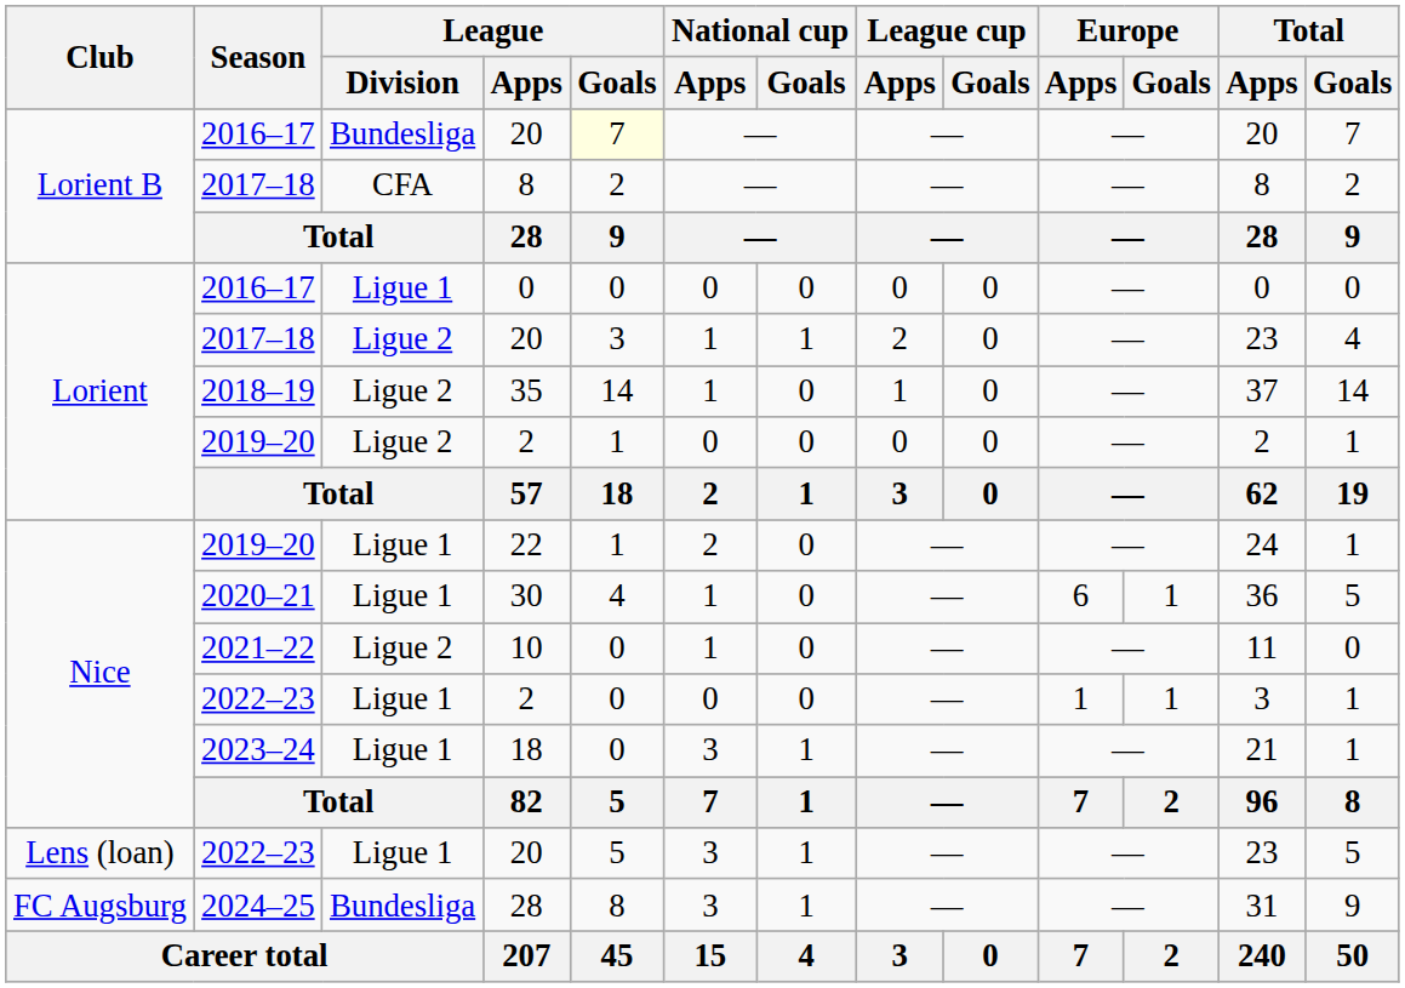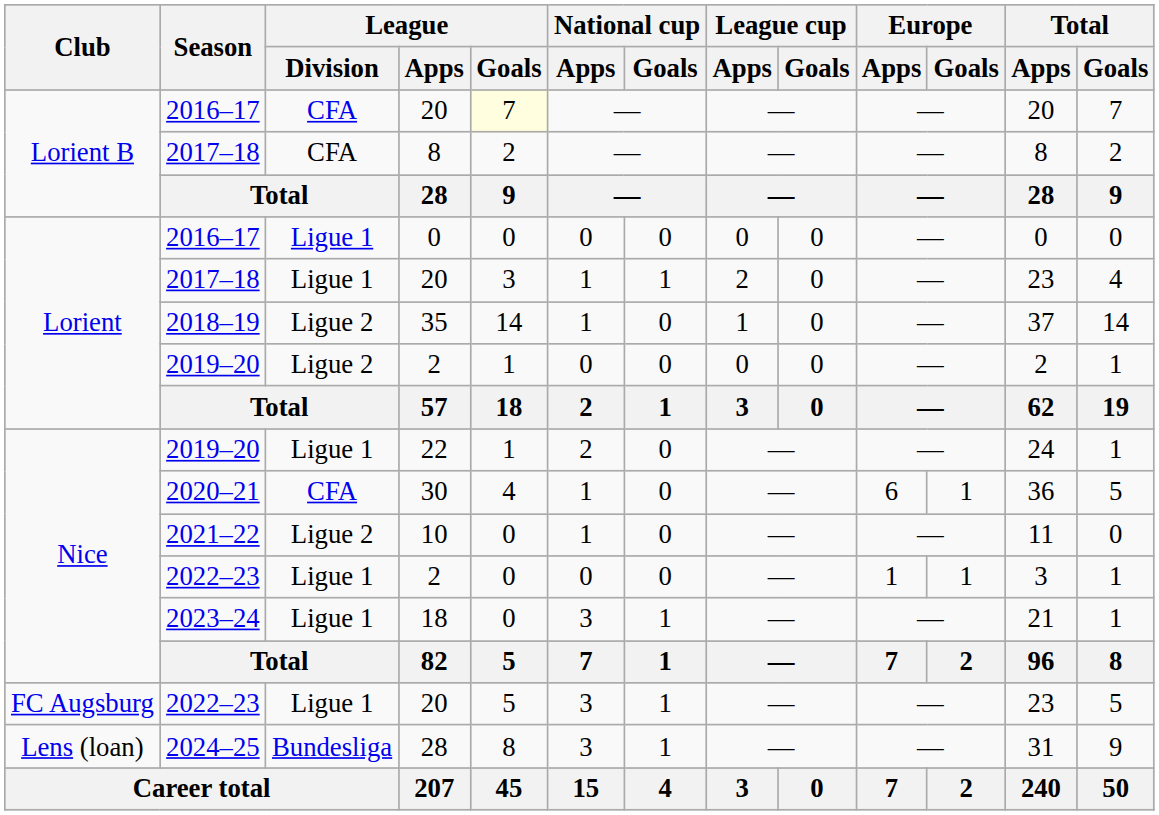2016–17 / 20 | League / Division: Bundesliga -> CFA
2017–18 / 20 | League / Division: Ligue 2 -> Ligue 1
30 | League / Division: Ligue 1 -> CFA
2022–23 / 20 | Club: Lens (loan) -> FC Augsburg
2024–25 / 28 | Club: FC Augsburg -> Lens (loan)
